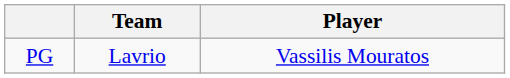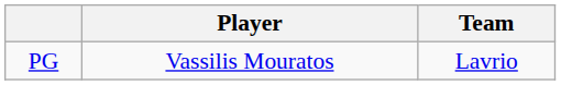columns swapped: Player <-> Team
